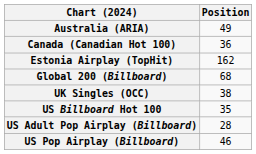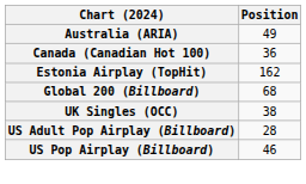- row: US Billboard Hot 100 | 35
